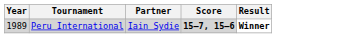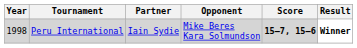+ column: Opponent | Mike Beres Kara Solmundson
Peru International | Year: 1989 -> 1998
